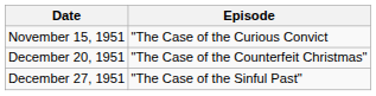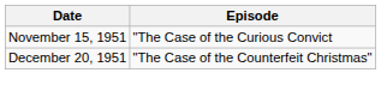- row: December 27, 1951 | "The Case of the Sinful Past"
